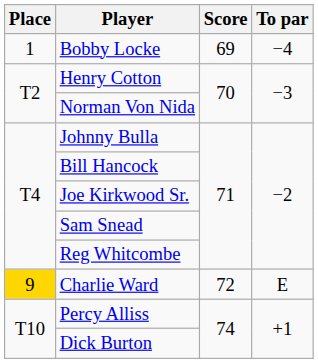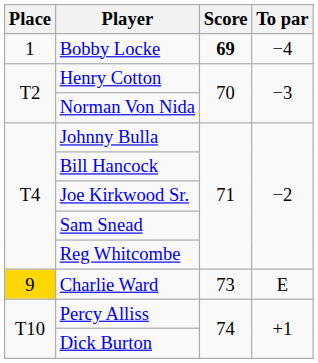Bobby Locke | Score: normal -> bold
Charlie Ward | Score: 72 -> 73
